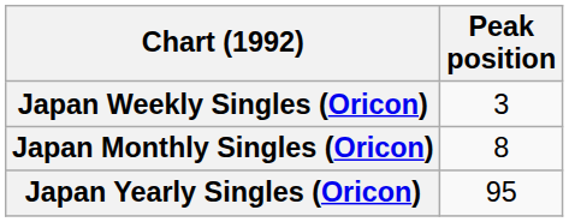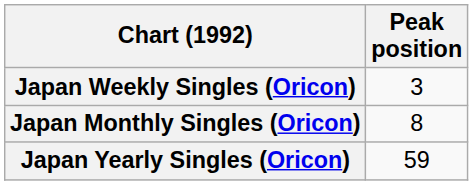Japan Yearly Singles (Oricon) | Peak position: 95 -> 59
